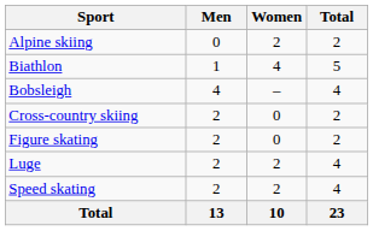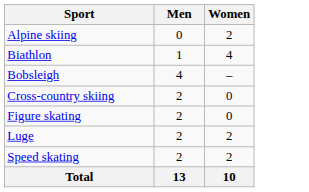- column: Total | 2 | 5 | 4 | 2 | 2 | 4 | 4 | 23
